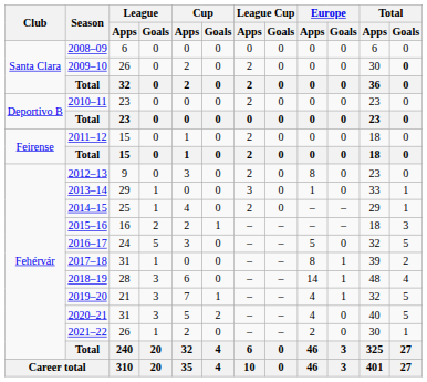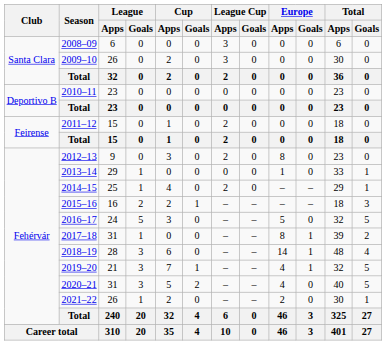2008–09 | League Cup / Apps: 0 -> 3
2009–10 | League Cup / Apps: 2 -> 3
2009–10 | Total / Goals: bold -> normal
2010–11 | League Cup / Apps: 2 -> 0
2013–14 | League Cup / Apps: 3 -> 0
